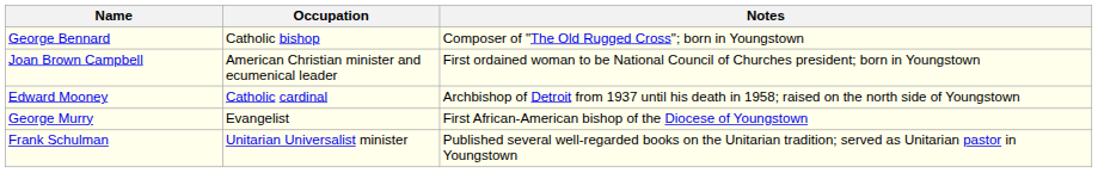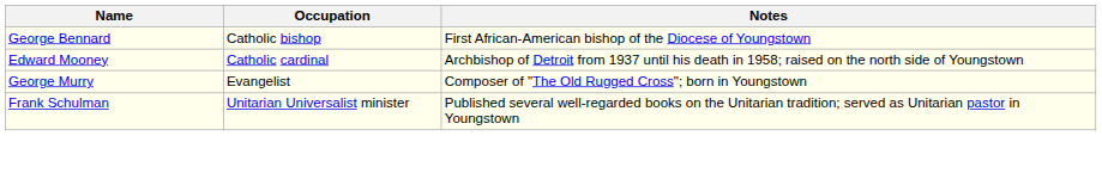George Bennard | Notes: Composer of "The Old Rugged Cross"; born in Youngstown -> First African-American bishop of the Diocese of Youngstown
- row: Joan Brown Campbell | American Christian minister and ecumenical leader | First ordained woman to be National Council of Churches president; born in Youngstown
George Murry | Notes: First African-American bishop of the Diocese of Youngstown -> Composer of "The Old Rugged Cross"; born in Youngstown
